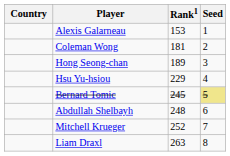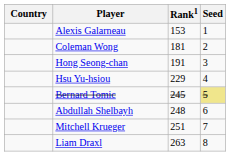Hong Seong-chan | Rank1: 189 -> 191
Mitchell Krueger | Rank1: 252 -> 251
